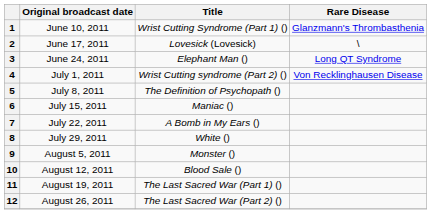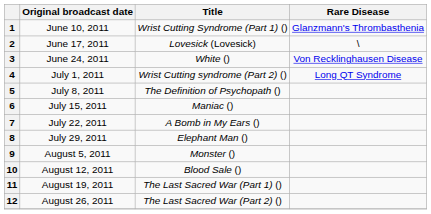3 | Title: Elephant Man () -> White ()
3 | Rare Disease: Long QT Syndrome -> Von Recklinghausen Disease
4 | Rare Disease: Von Recklinghausen Disease -> Long QT Syndrome
8 | Title: White () -> Elephant Man ()
